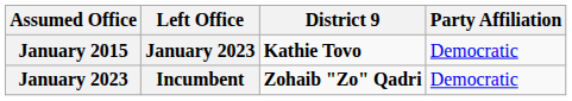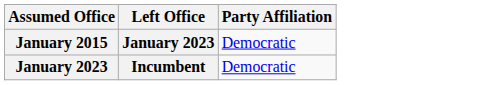- column: District 9 | Kathie Tovo | Zohaib "Zo" Qadri
